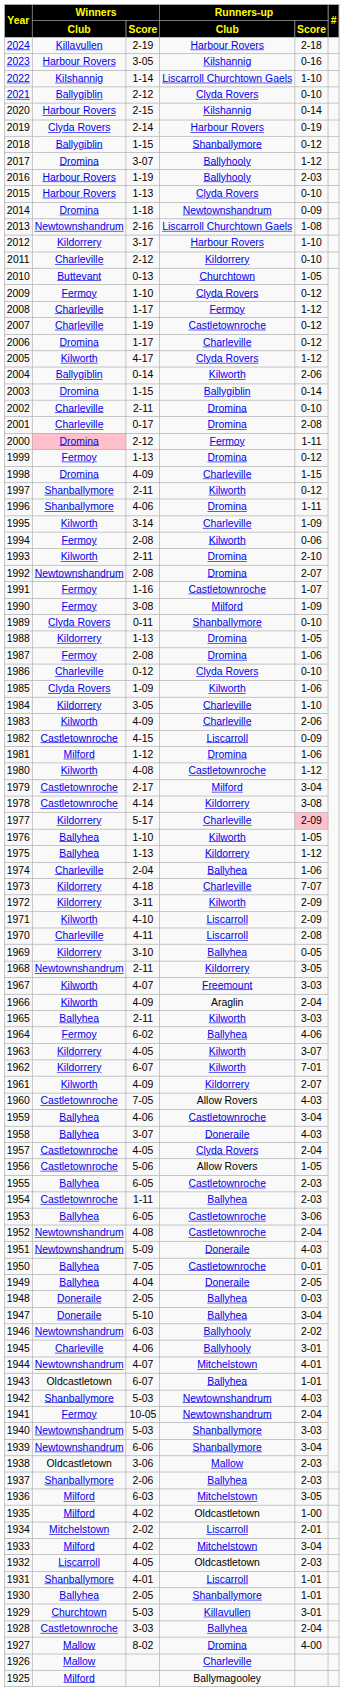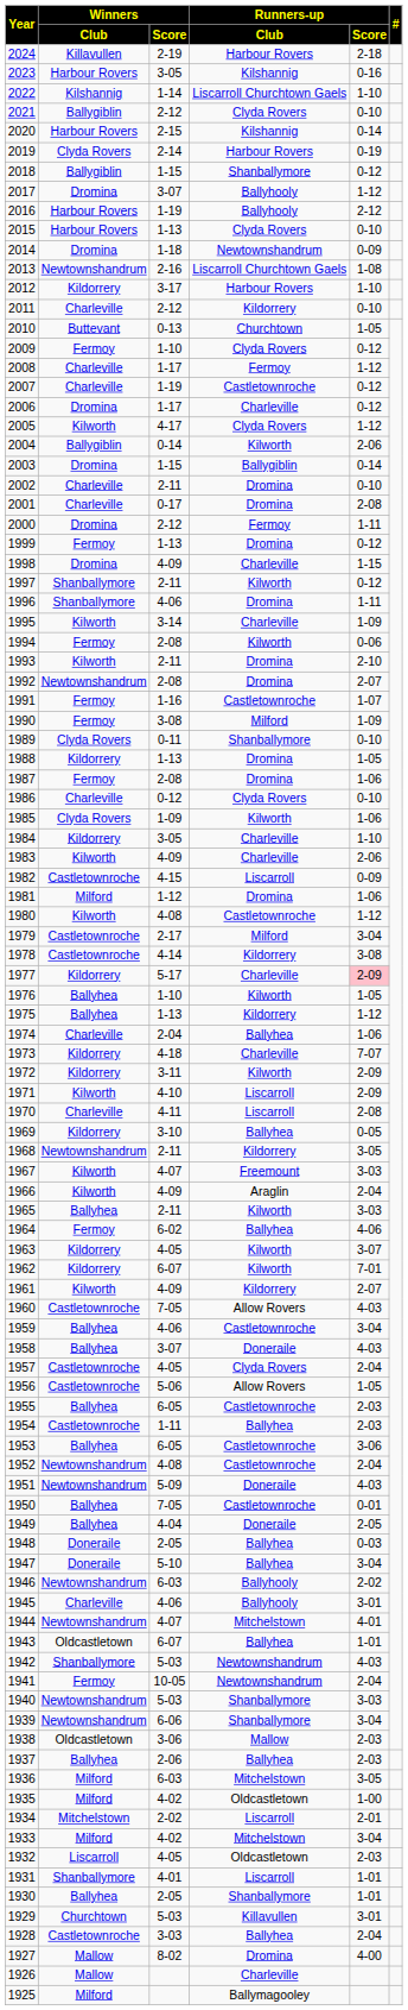2016 | Runners-up / Score: 2-03 -> 2-12
2000 | Winners / Club: pink background -> no background
1937 | Winners / Club: Shanballymore -> Ballyhea
